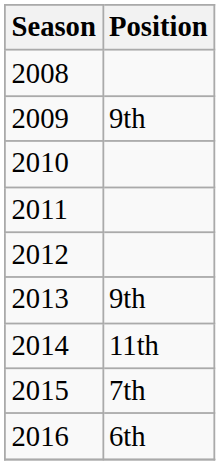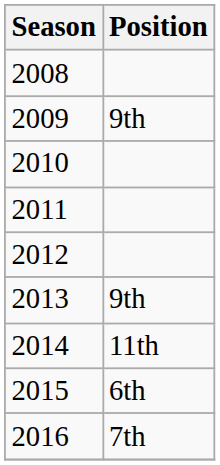2015 | Position: 7th -> 6th
2016 | Position: 6th -> 7th
